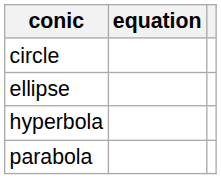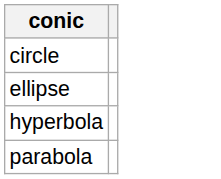- column: equation
